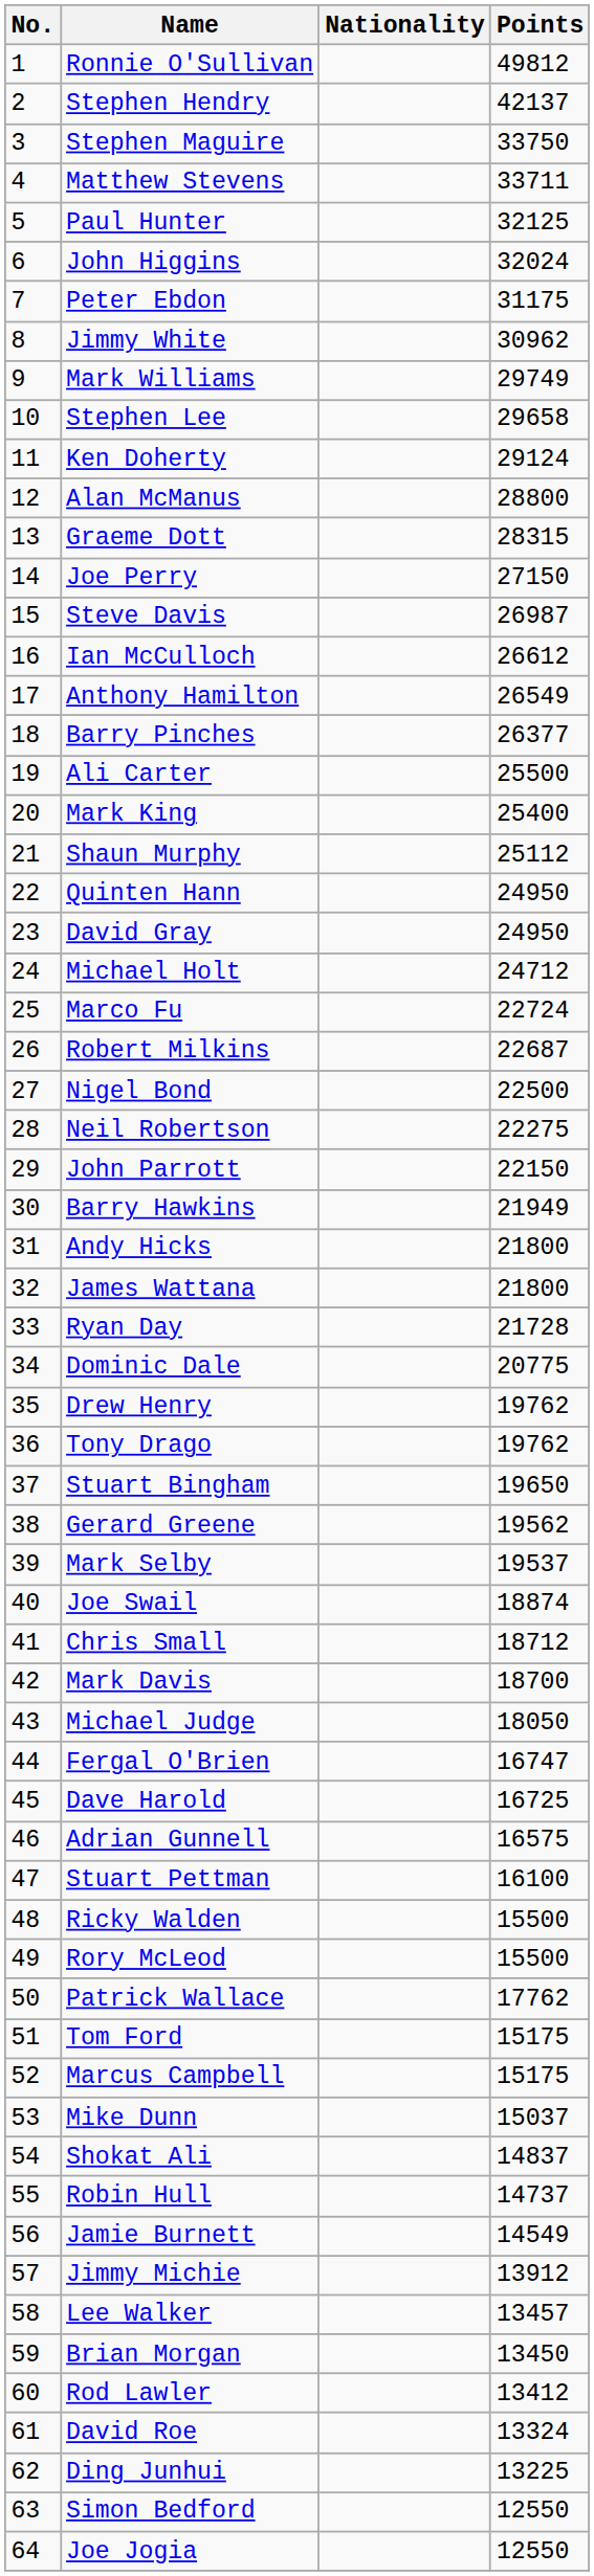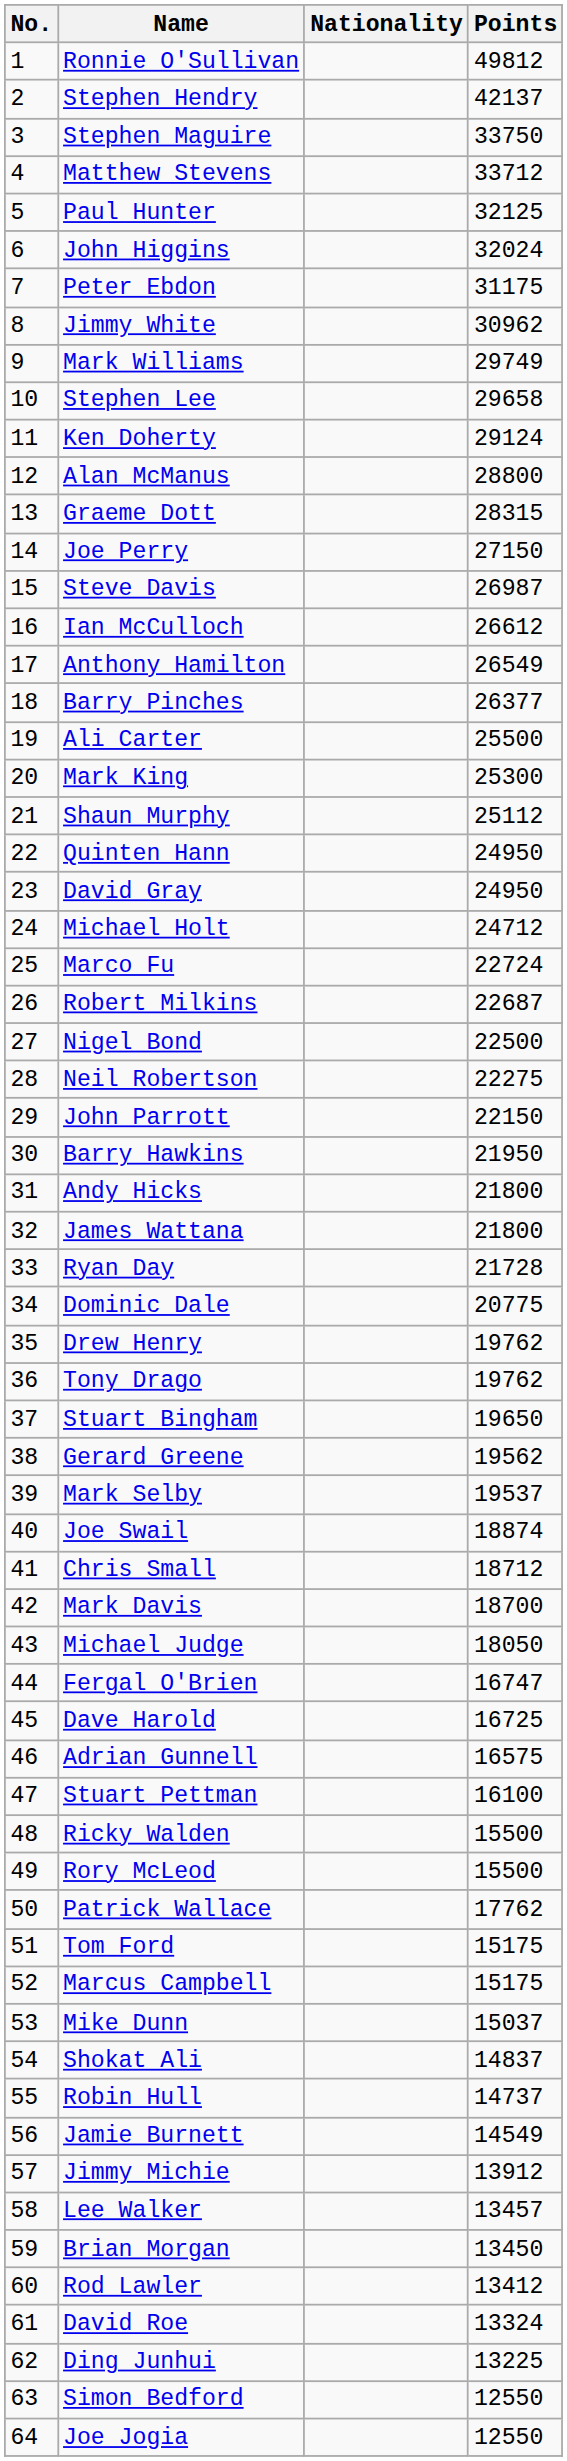Matthew Stevens | Points: 33711 -> 33712
Mark King | Points: 25400 -> 25300
Barry Hawkins | Points: 21949 -> 21950
